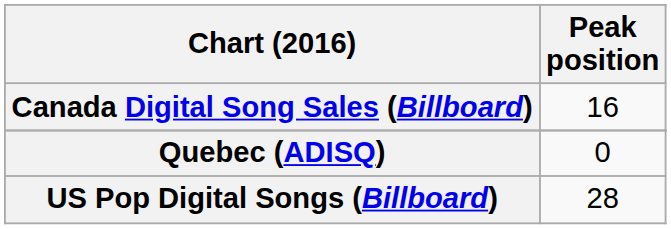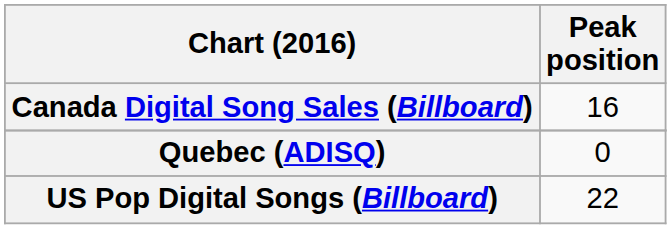US Pop Digital Songs (Billboard) | Peak position: 28 -> 22
